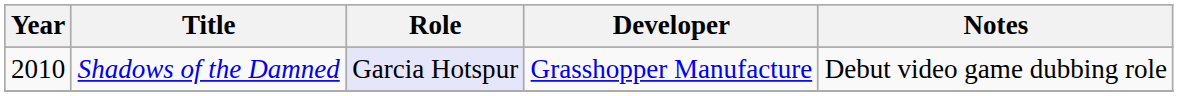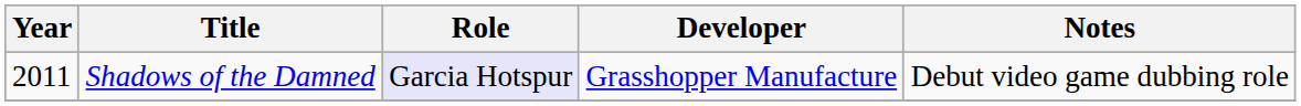Shadows of the Damned | Year: 2010 -> 2011
